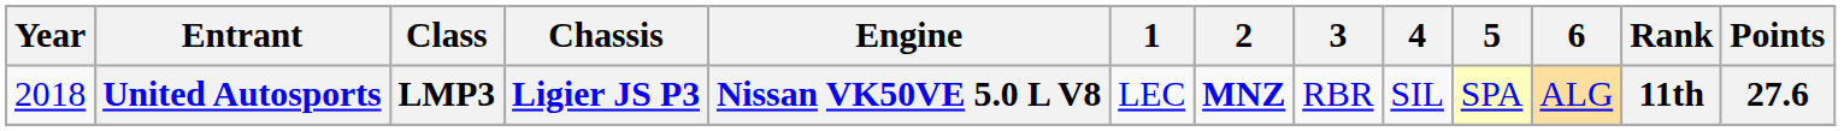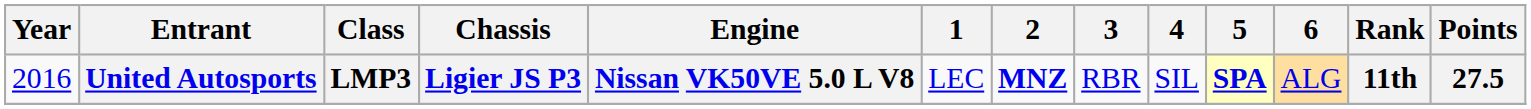United Autosports | Year: 2018 -> 2016
United Autosports | 5: normal -> bold
United Autosports | Points: 27.6 -> 27.5
